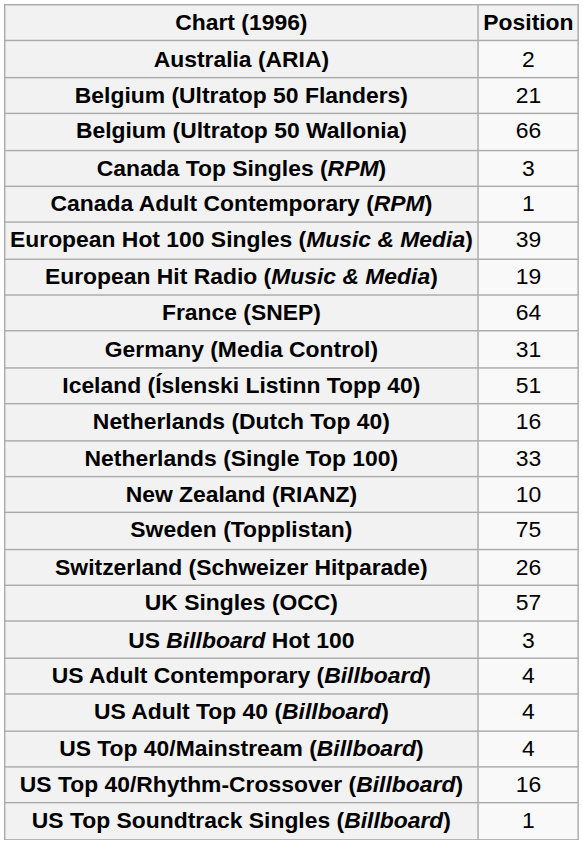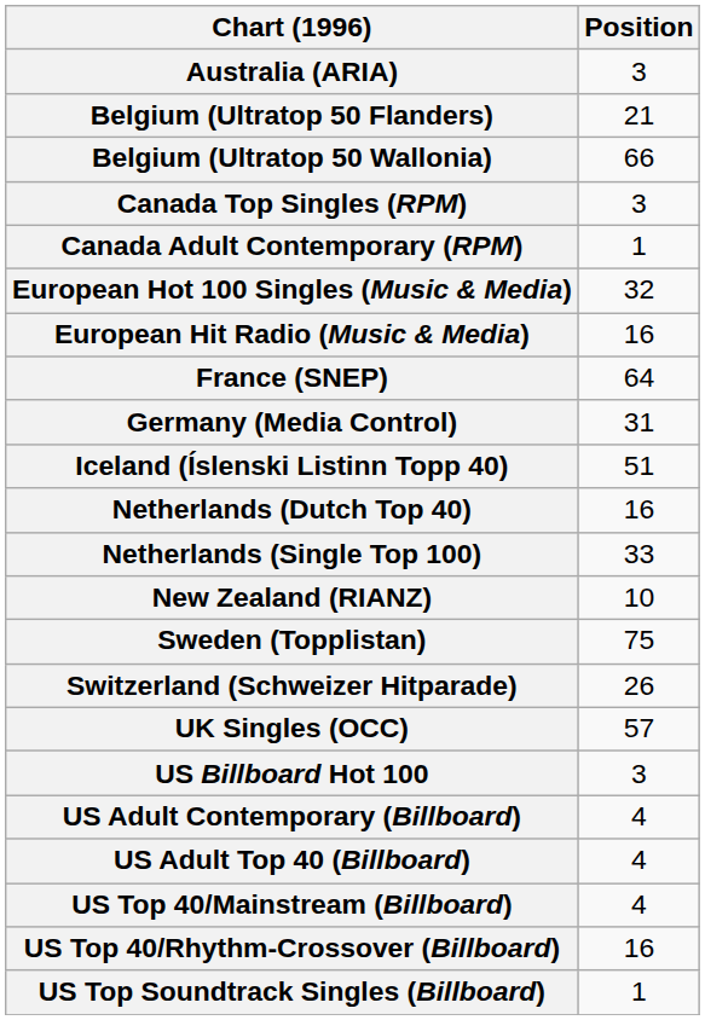Australia (ARIA) | Position: 2 -> 3
European Hot 100 Singles (Music & Media) | Position: 39 -> 32
European Hit Radio (Music & Media) | Position: 19 -> 16
